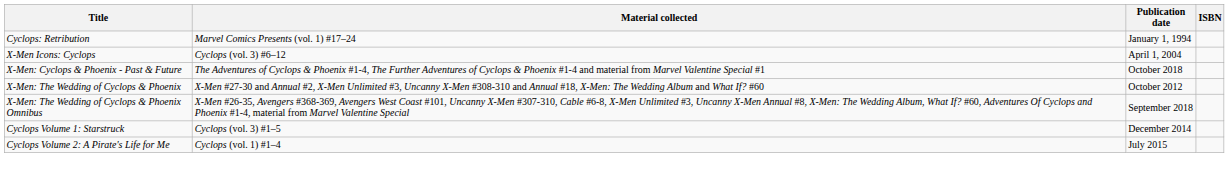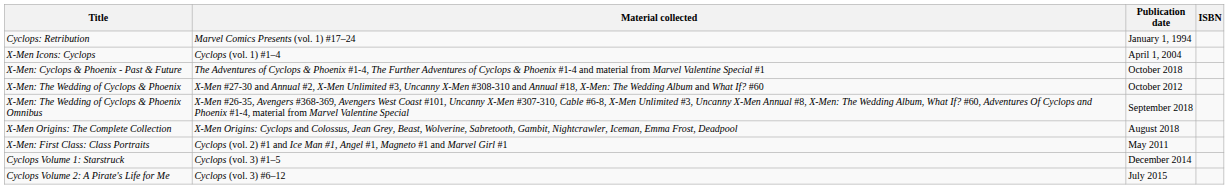X-Men Icons: Cyclops | Material collected: Cyclops (vol. 3) #6–12 -> Cyclops (vol. 1) #1–4
+ row: X-Men Origins: The Complete Collection | X-Men Origins: Cyclops and Colossus, Jean Grey, Beast, Wolverine, Sabretooth, Gambit, Nightcrawler, Iceman, Emma Frost, Deadpool | August 2018
+ row: X-Men: First Class: Class Portraits | Cyclops (vol. 2) #1 and Ice Man #1, Angel #1, Magneto #1 and Marvel Girl #1 | May 2011
Cyclops Volume 2: A Pirate's Life for Me | Material collected: Cyclops (vol. 1) #1–4 -> Cyclops (vol. 3) #6–12
